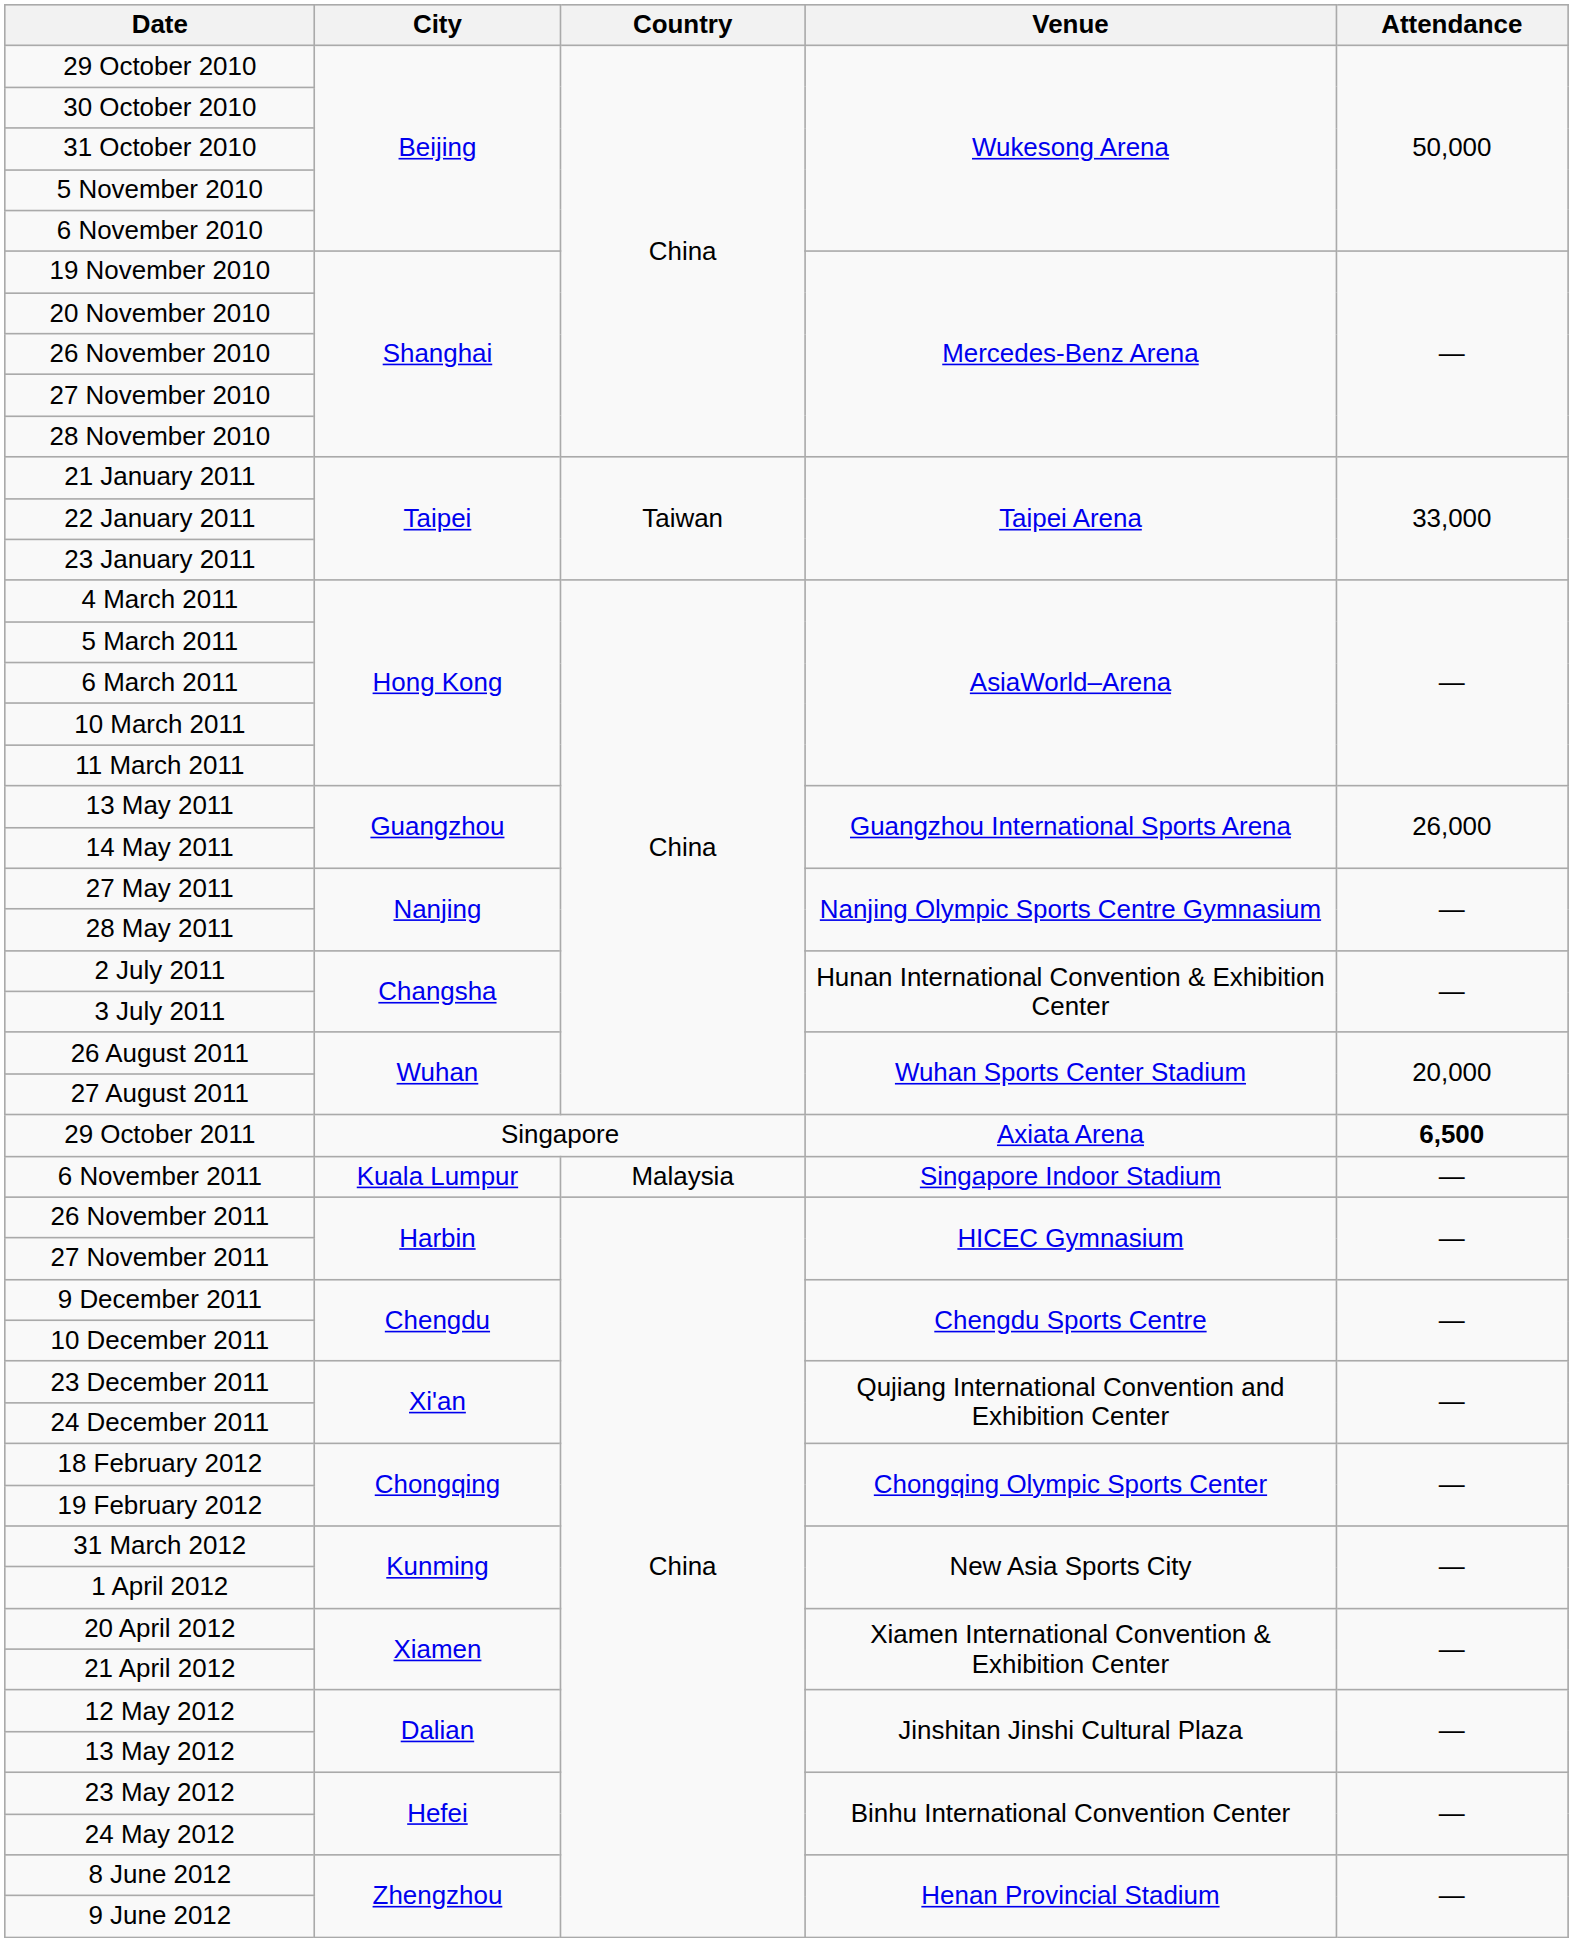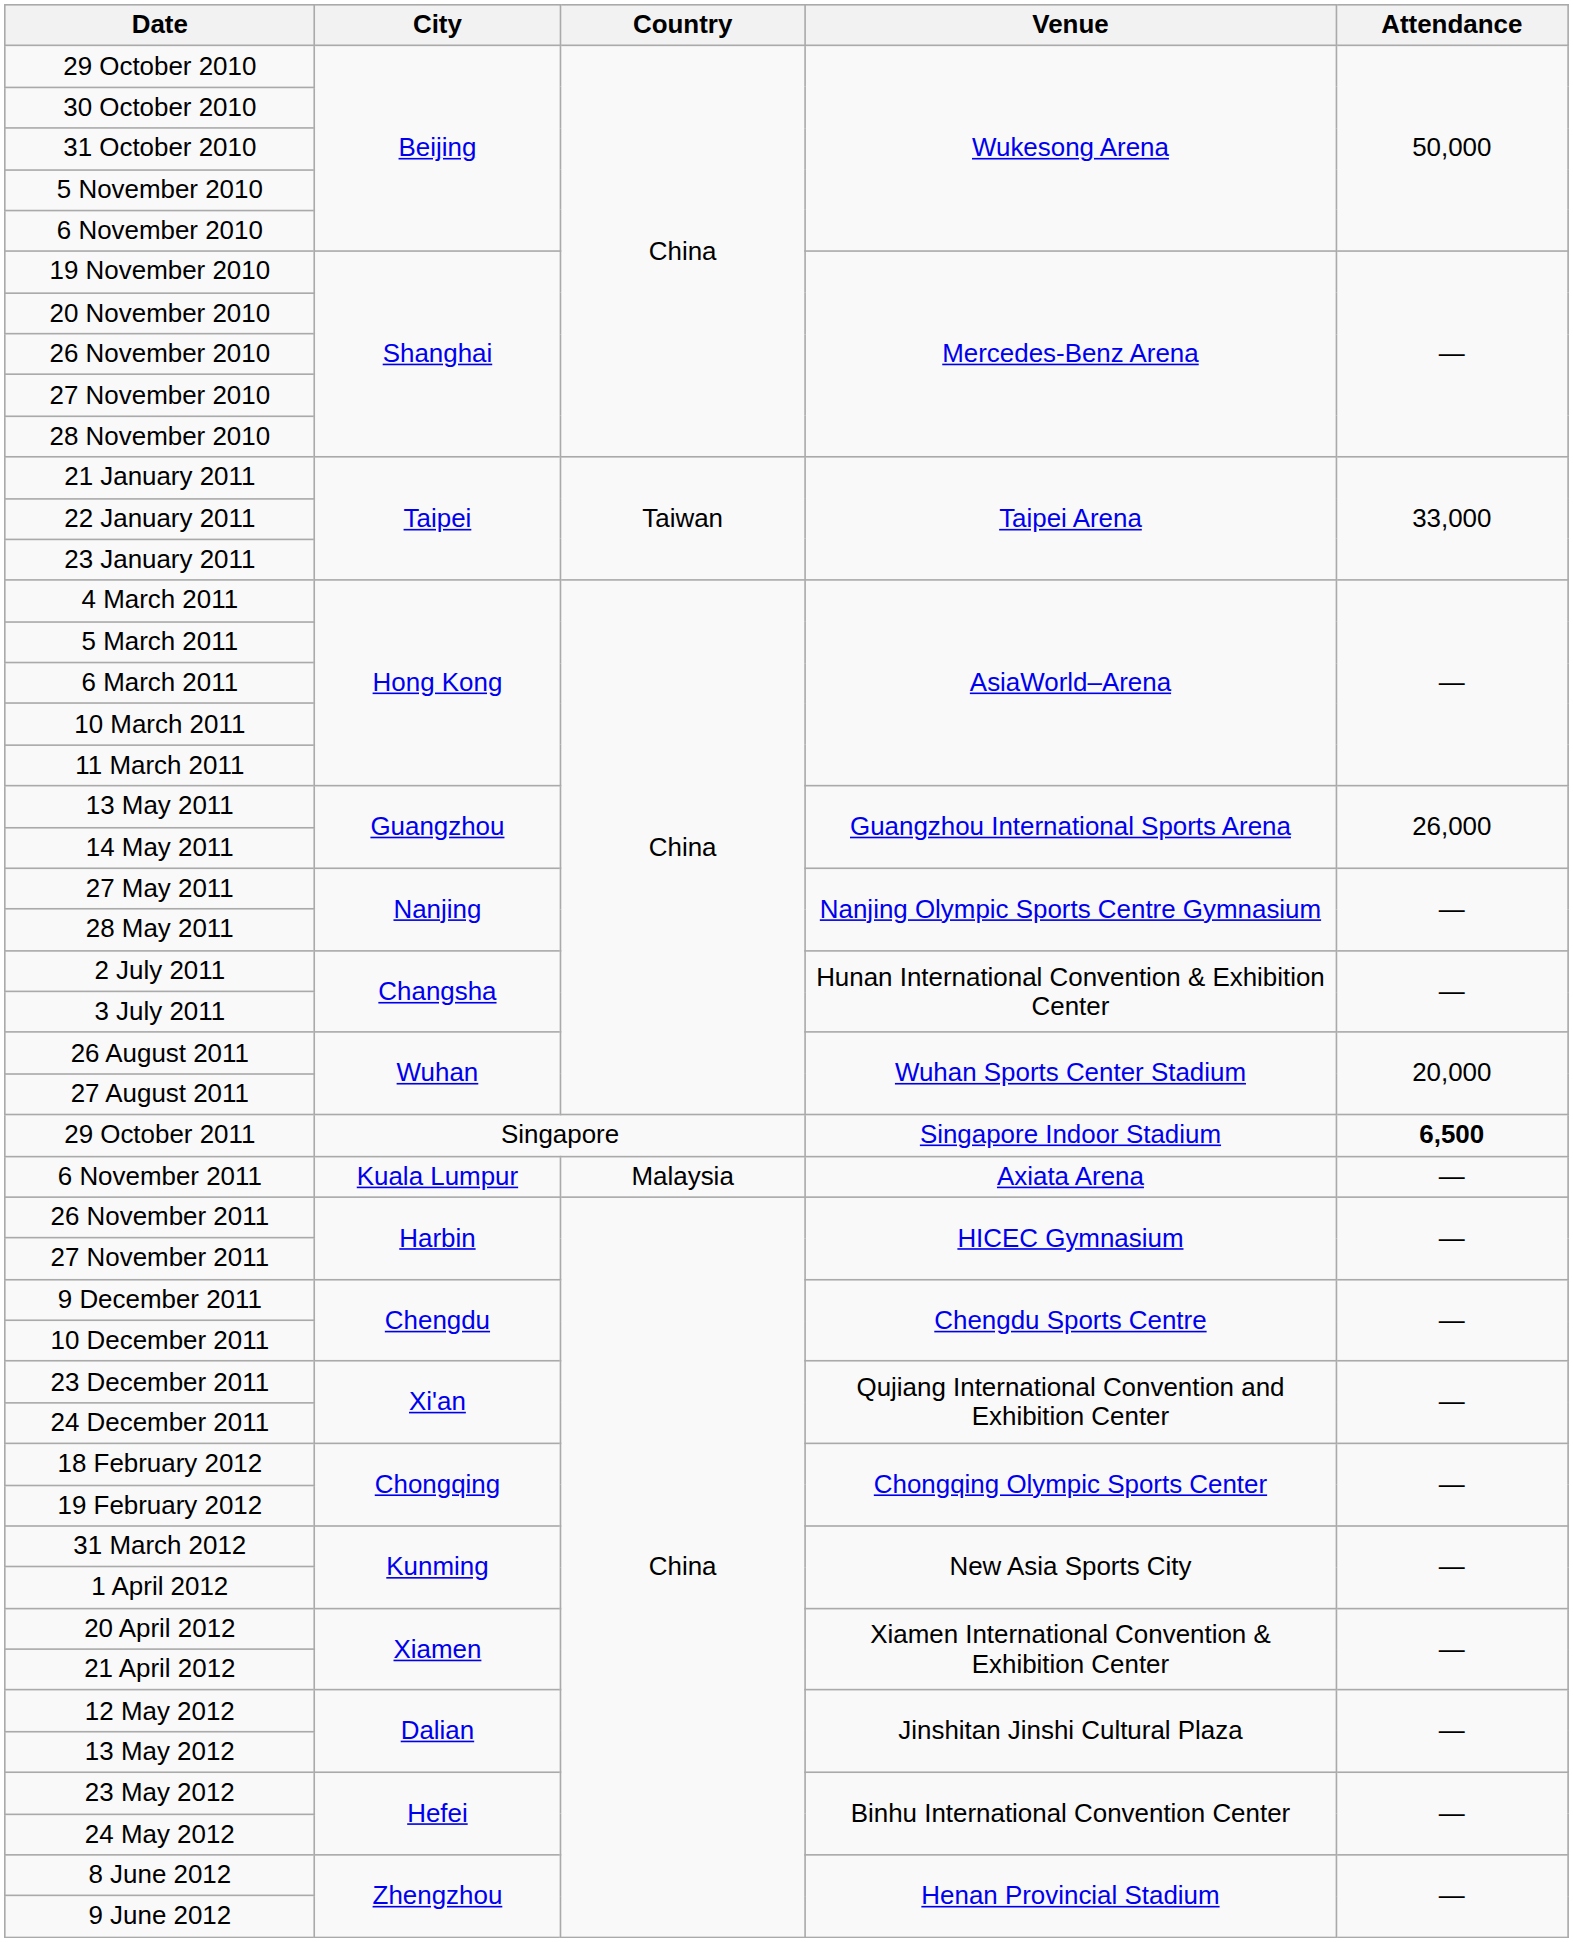29 October 2011 | Venue: Axiata Arena -> Singapore Indoor Stadium
6 November 2011 | Venue: Singapore Indoor Stadium -> Axiata Arena
